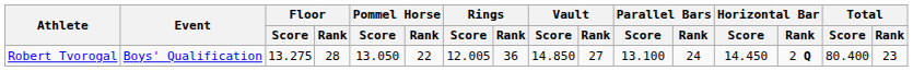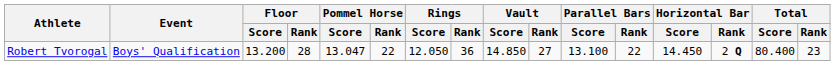Robert Tvorogal | Floor / Score: 13.275 -> 13.200
Robert Tvorogal | Pommel Horse / Score: 13.050 -> 13.047
Robert Tvorogal | Rings / Score: 12.005 -> 12.050
Robert Tvorogal | Parallel Bars / Rank: 24 -> 22
